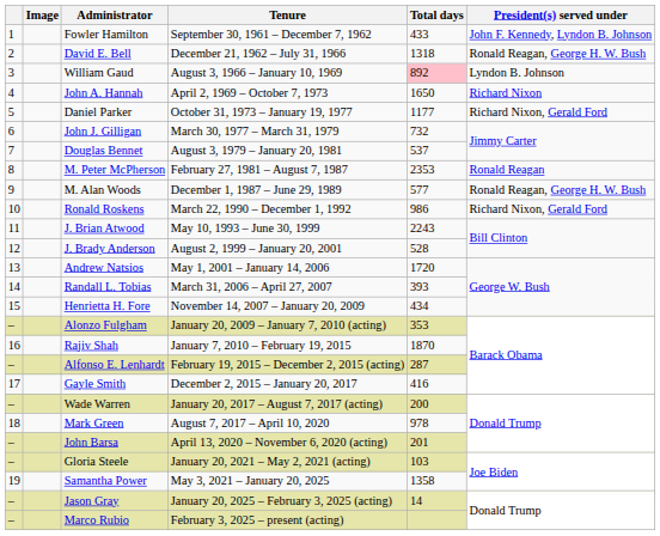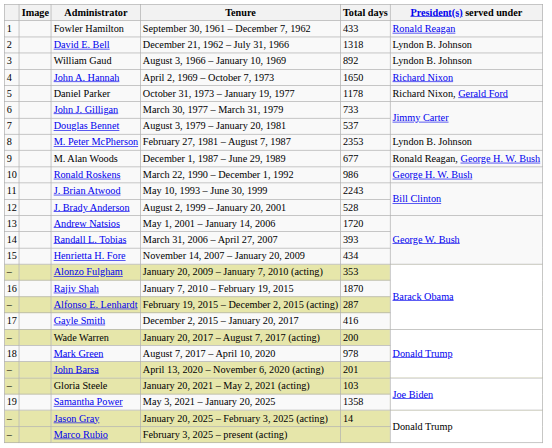Fowler Hamilton | President(s) served under: John F. Kennedy, Lyndon B. Johnson -> Ronald Reagan
David E. Bell | President(s) served under: Ronald Reagan, George H. W. Bush -> Lyndon B. Johnson
William Gaud | Total days: pink background -> no background
Daniel Parker | Total days: 1177 -> 1178
John J. Gilligan | Total days: 732 -> 733
M. Peter McPherson | President(s) served under: Ronald Reagan -> Lyndon B. Johnson
M. Alan Woods | Total days: 577 -> 677
Ronald Roskens | President(s) served under: Richard Nixon, Gerald Ford -> George H. W. Bush
